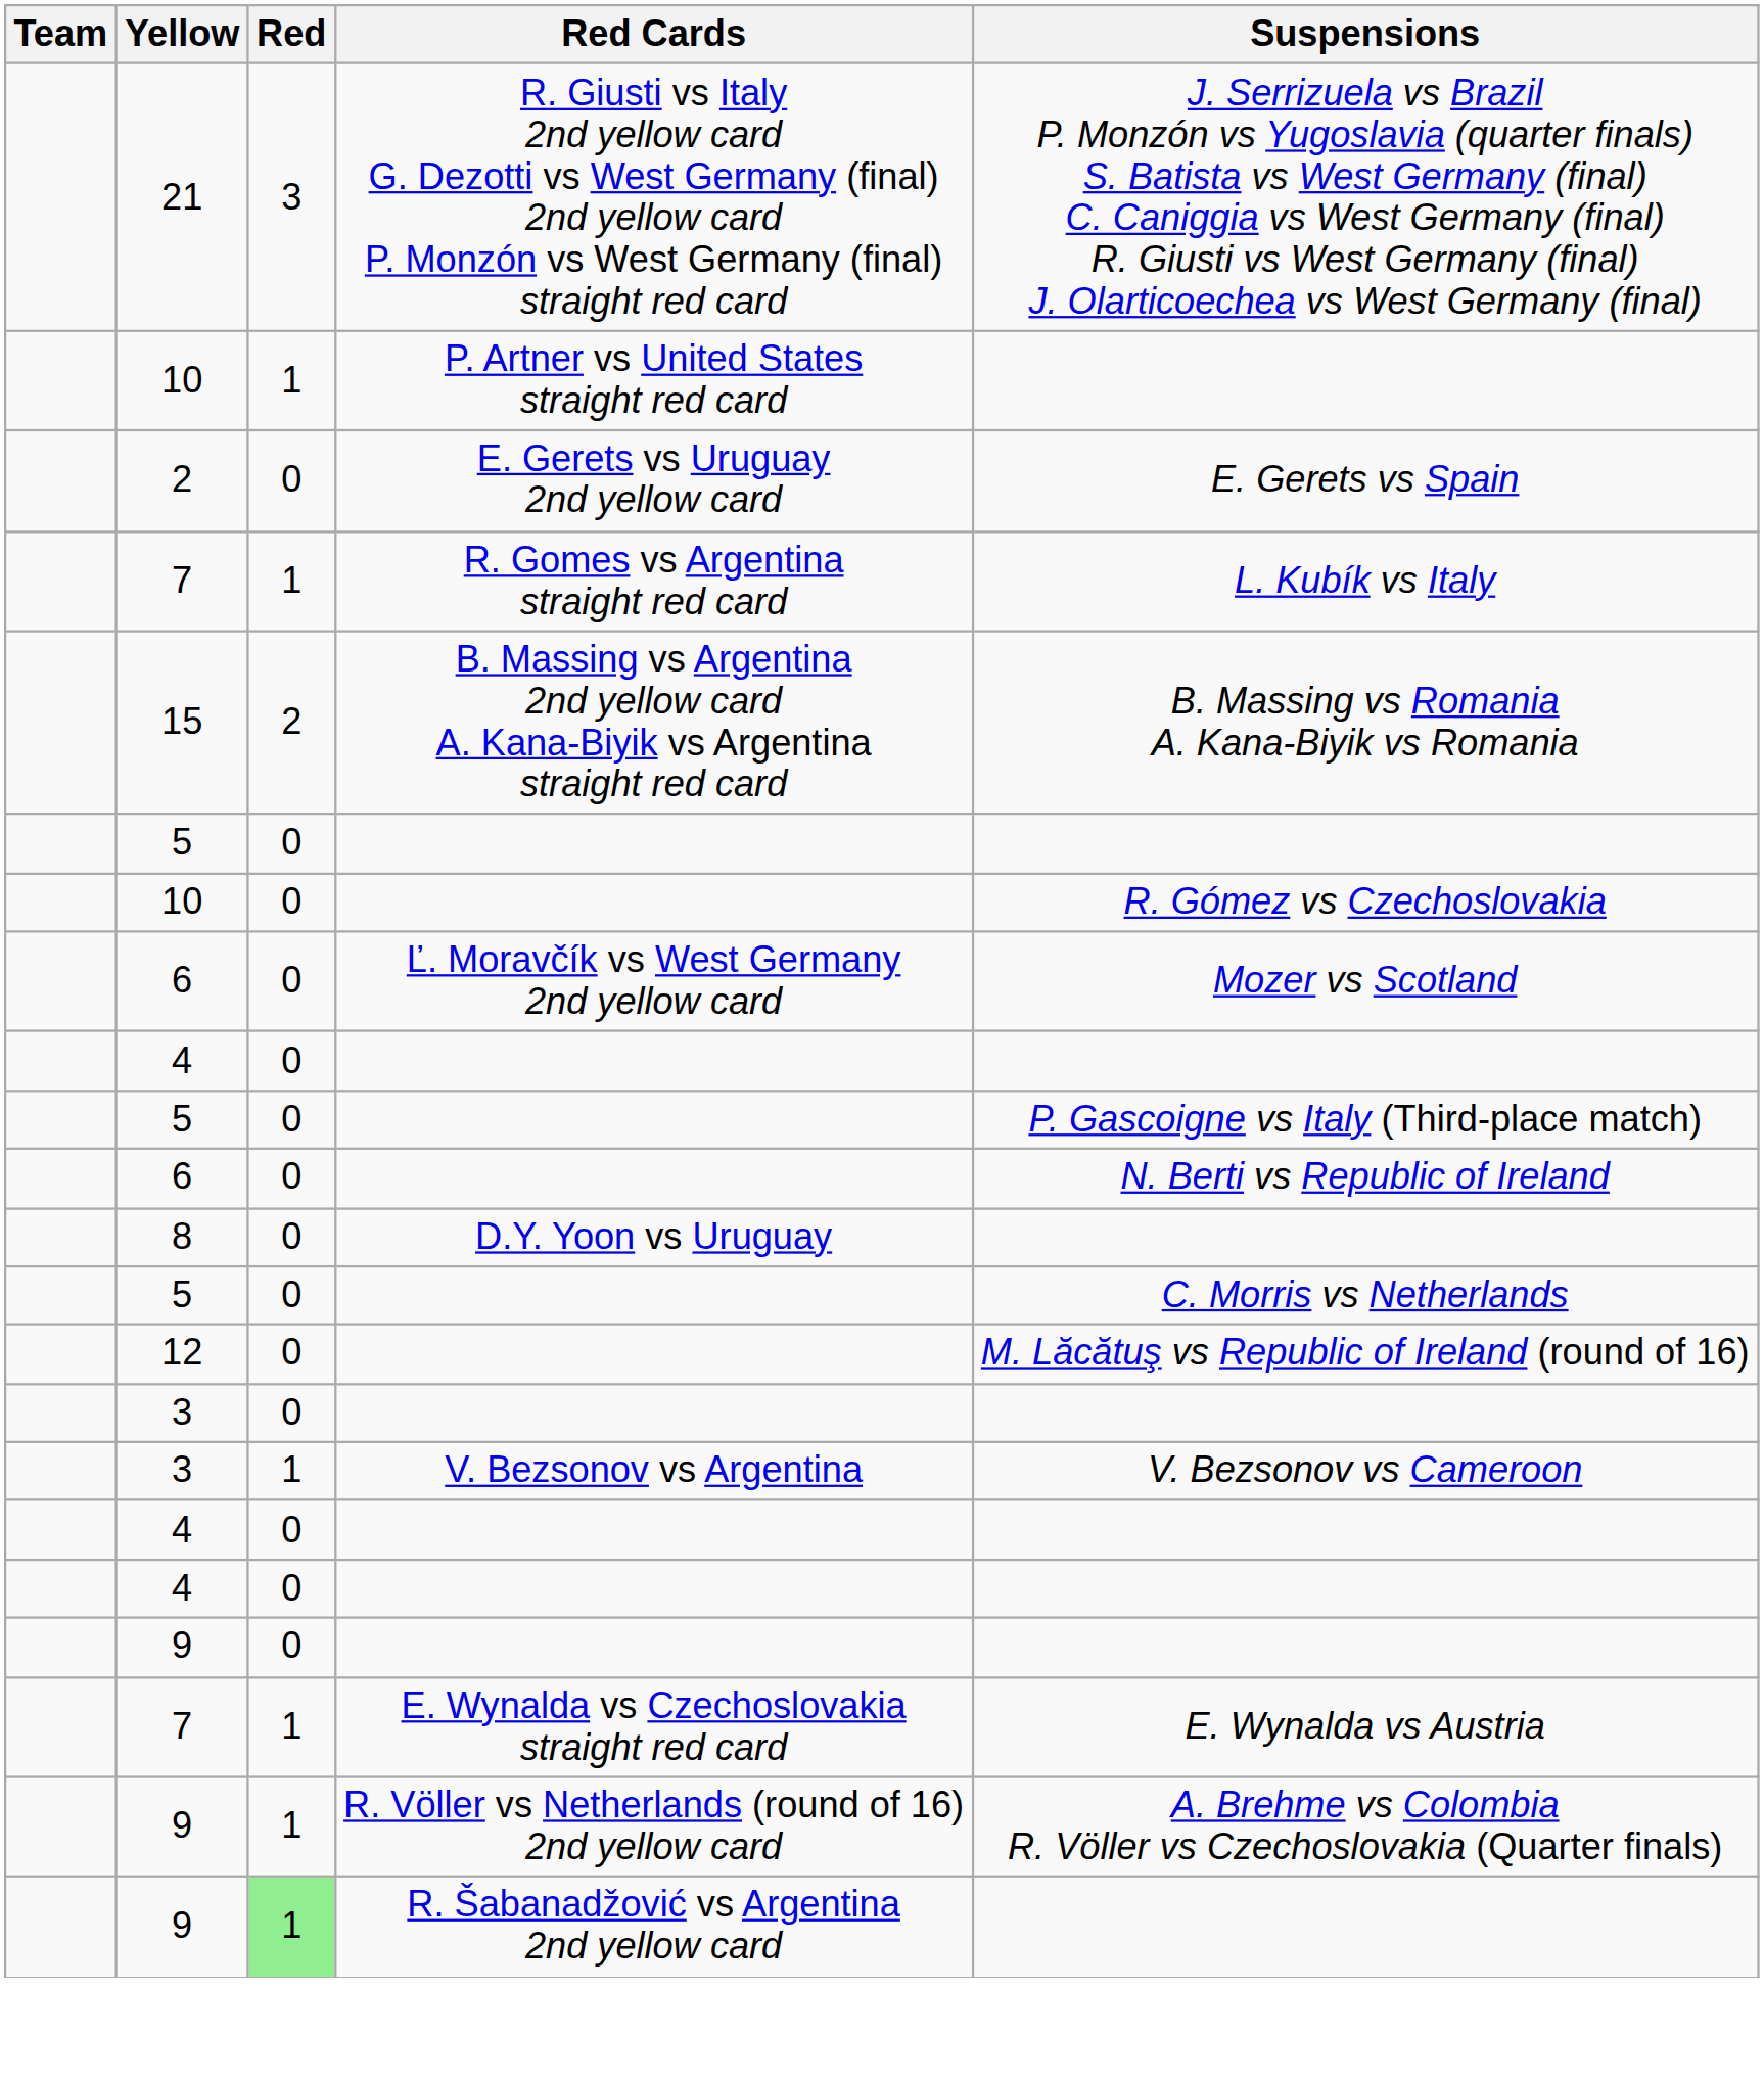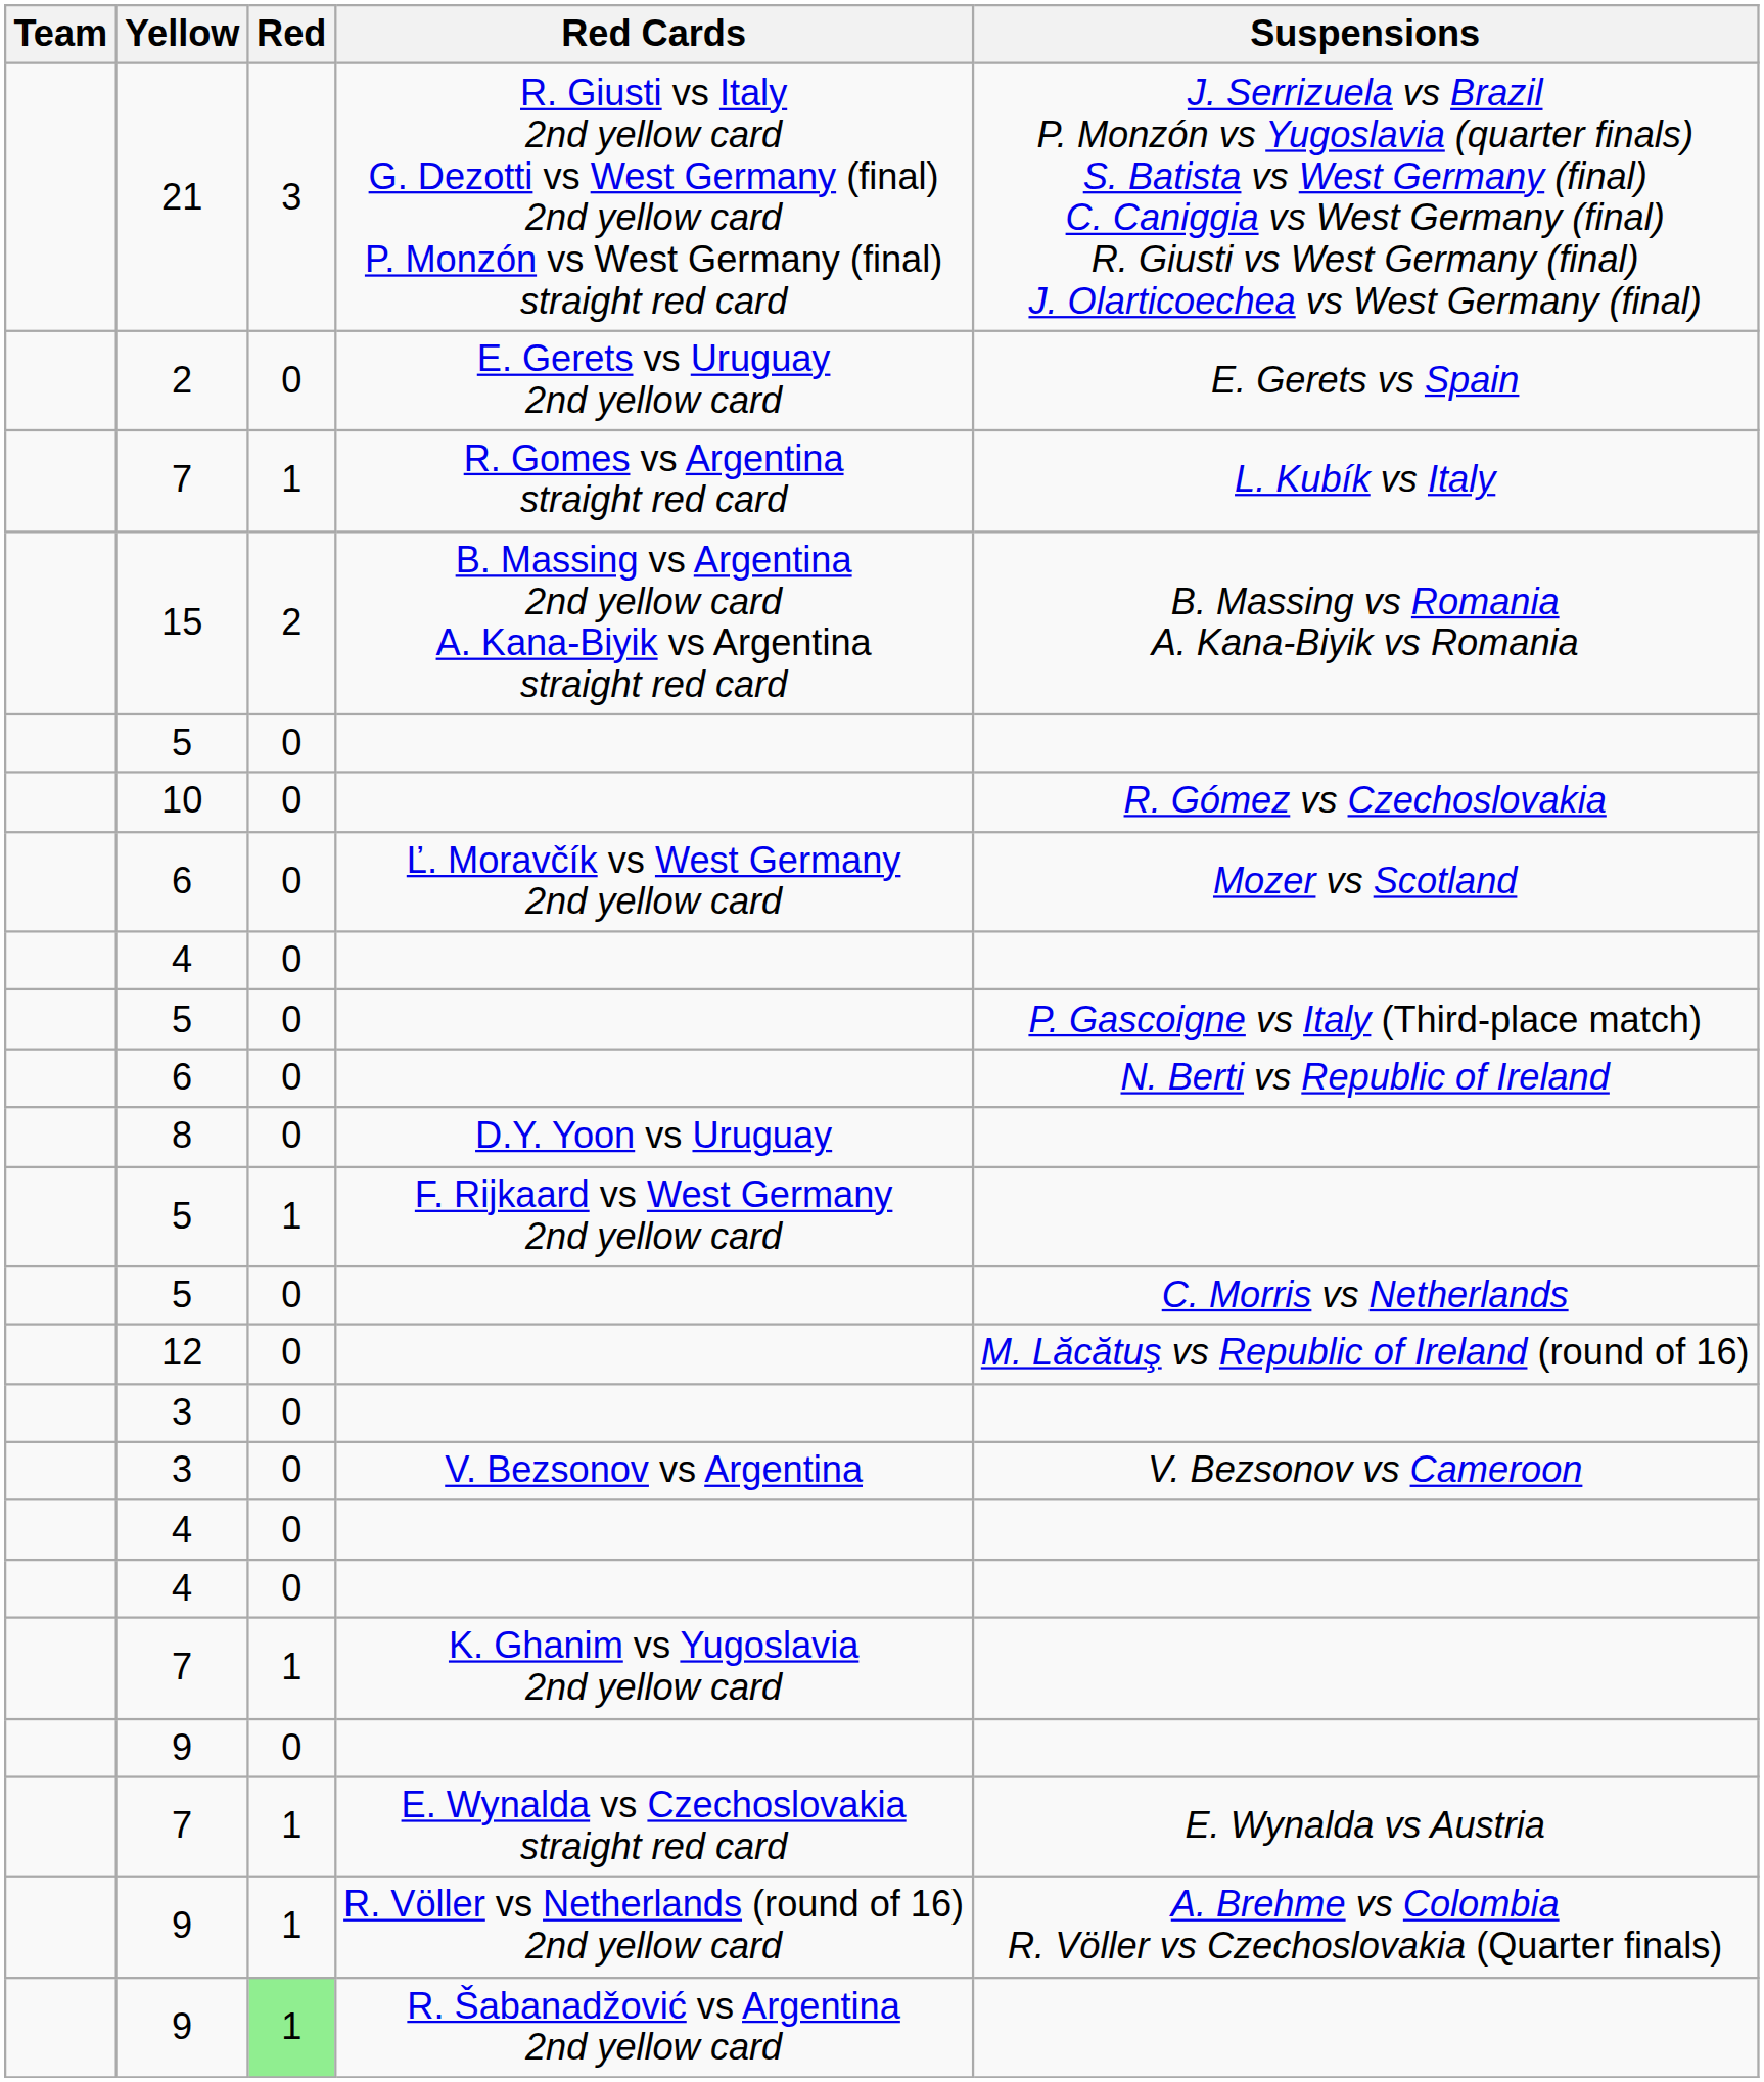- row: 10 | 1 | P. Artner vs United States straight red card
+ row: 5 | 1 | F. Rijkaard vs West Germany 2nd yellow card
V. Bezsonov vs Argentina | Red: 1 -> 0
+ row: 7 | 1 | K. Ghanim vs Yugoslavia 2nd yellow card
